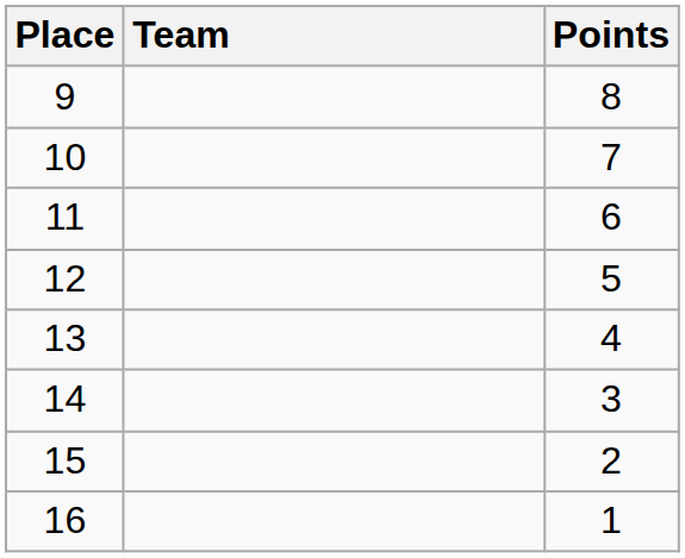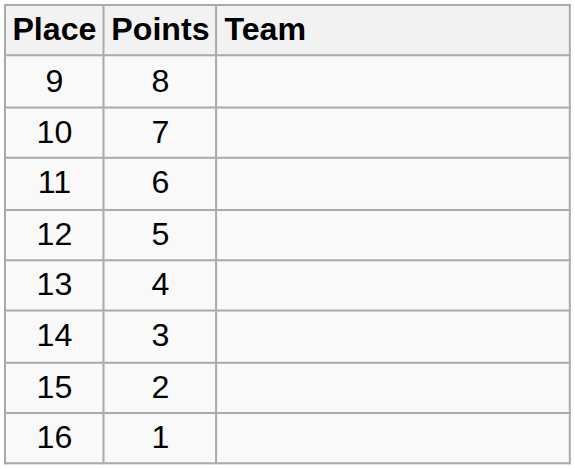columns swapped: Team <-> Points
